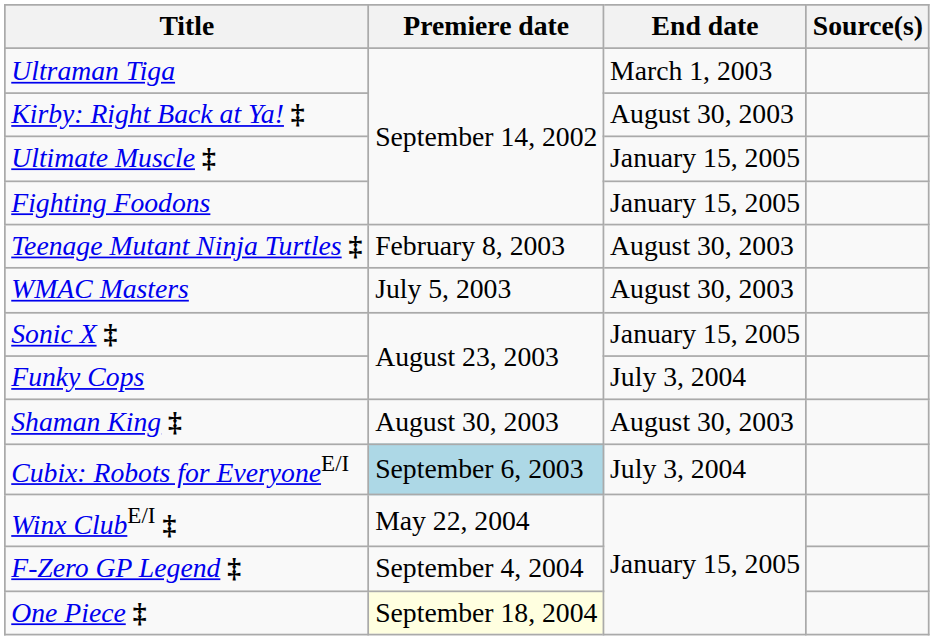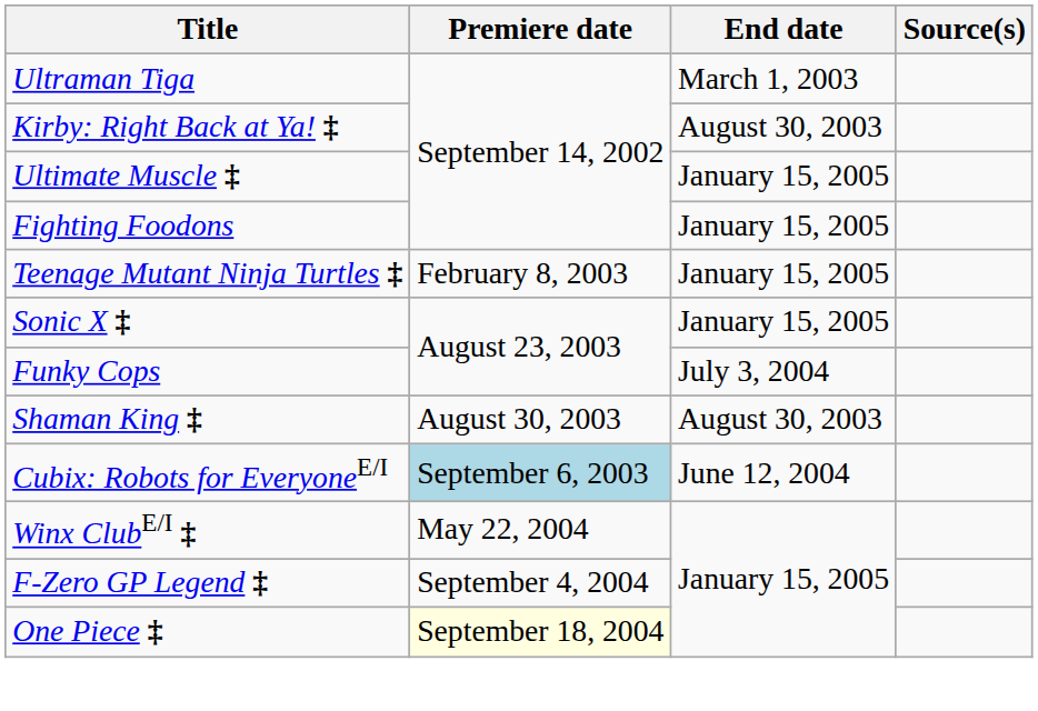Teenage Mutant Ninja Turtles ‡ | End date: August 30, 2003 -> January 15, 2005
- row: WMAC Masters | July 5, 2003 | August 30, 2003
Cubix: Robots for EveryoneE/I | End date: July 3, 2004 -> June 12, 2004
